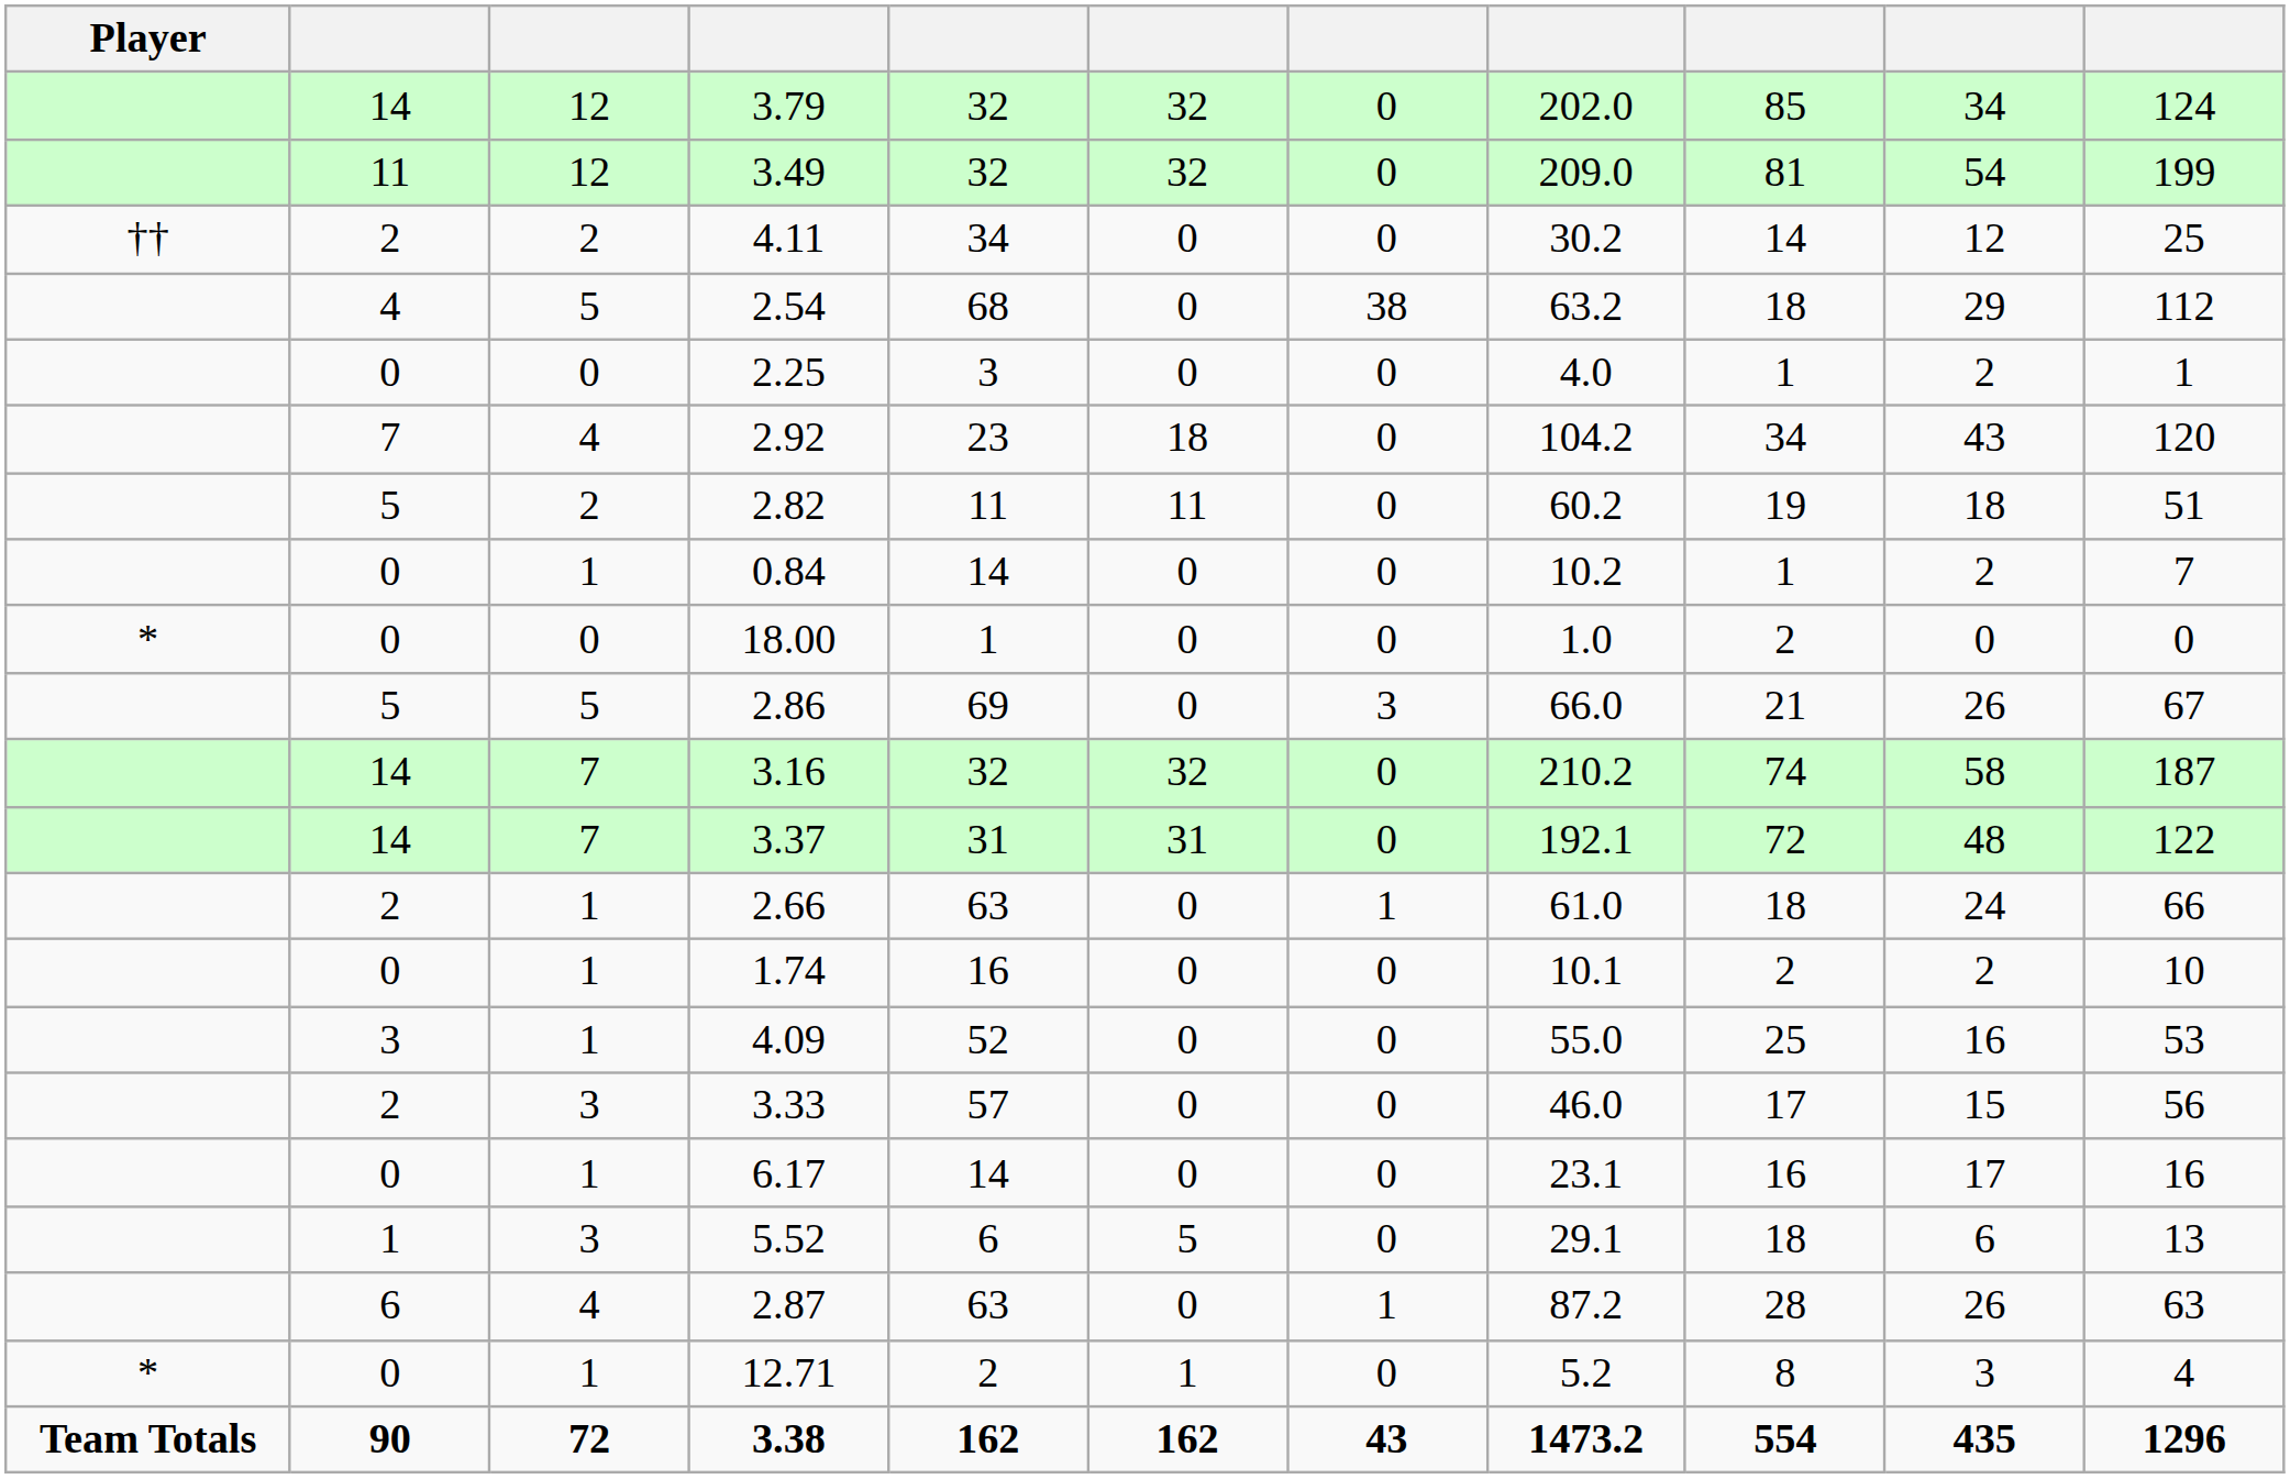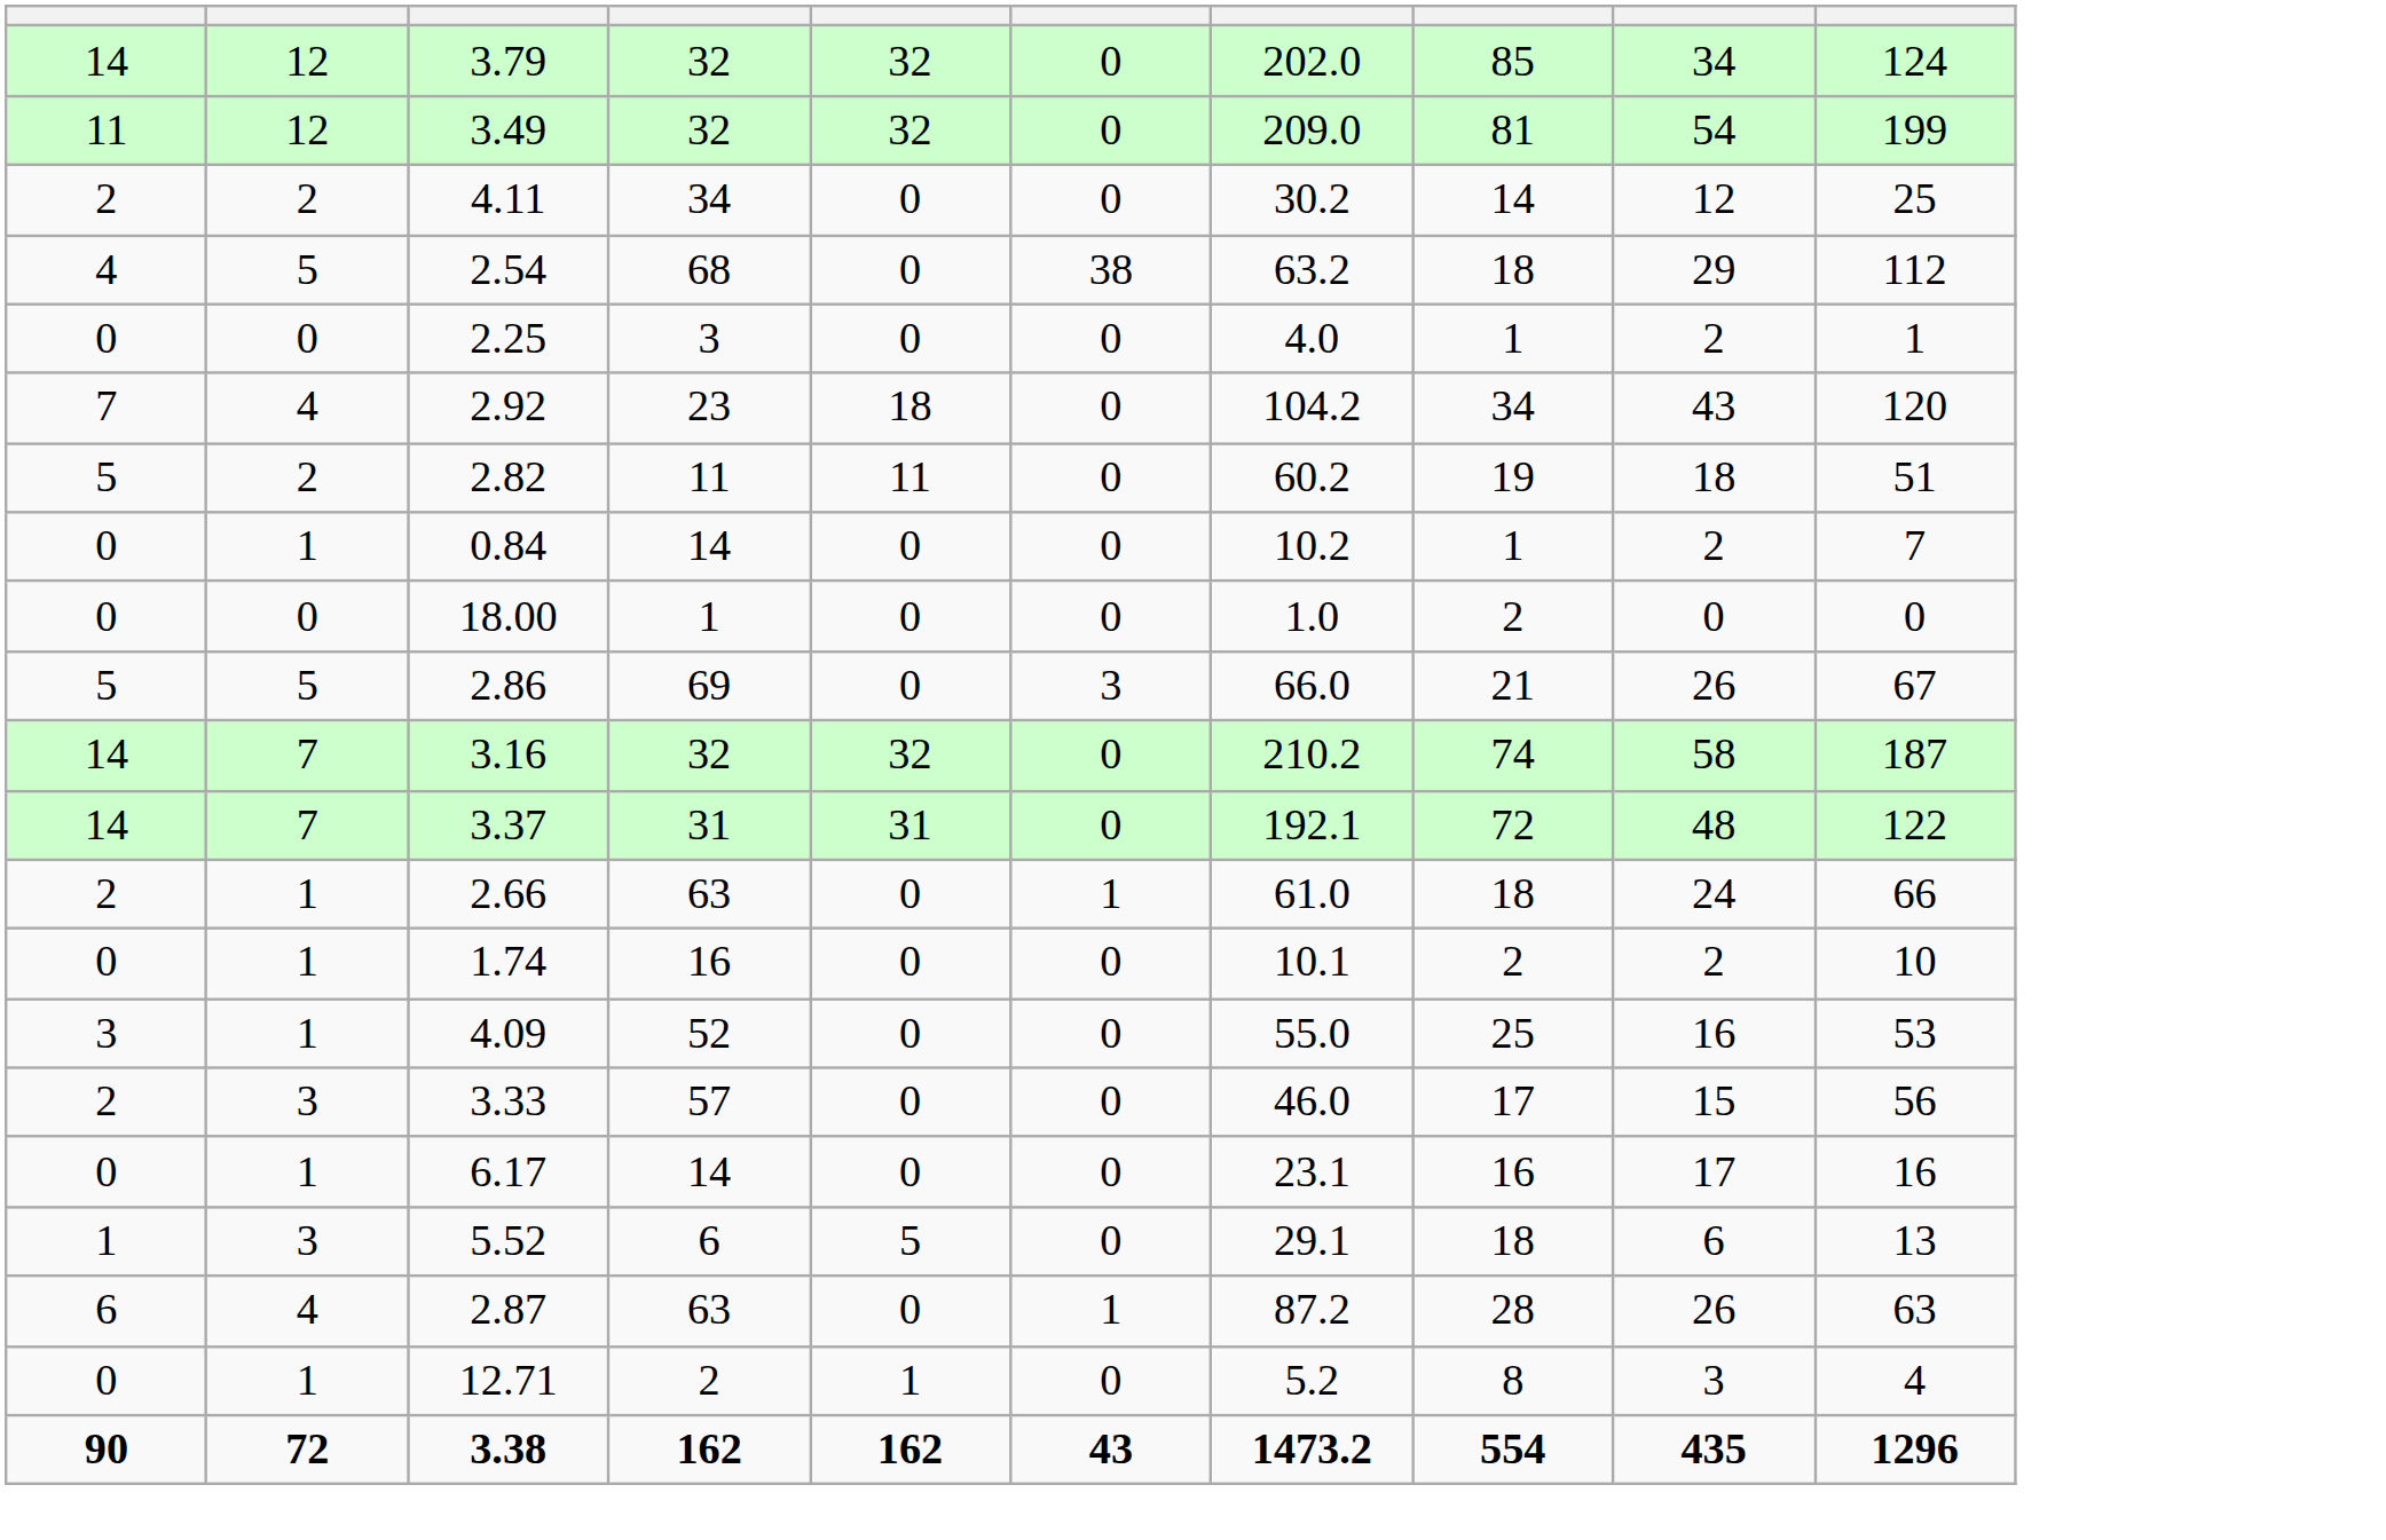- column: Player | †† | * | * | Team Totals
